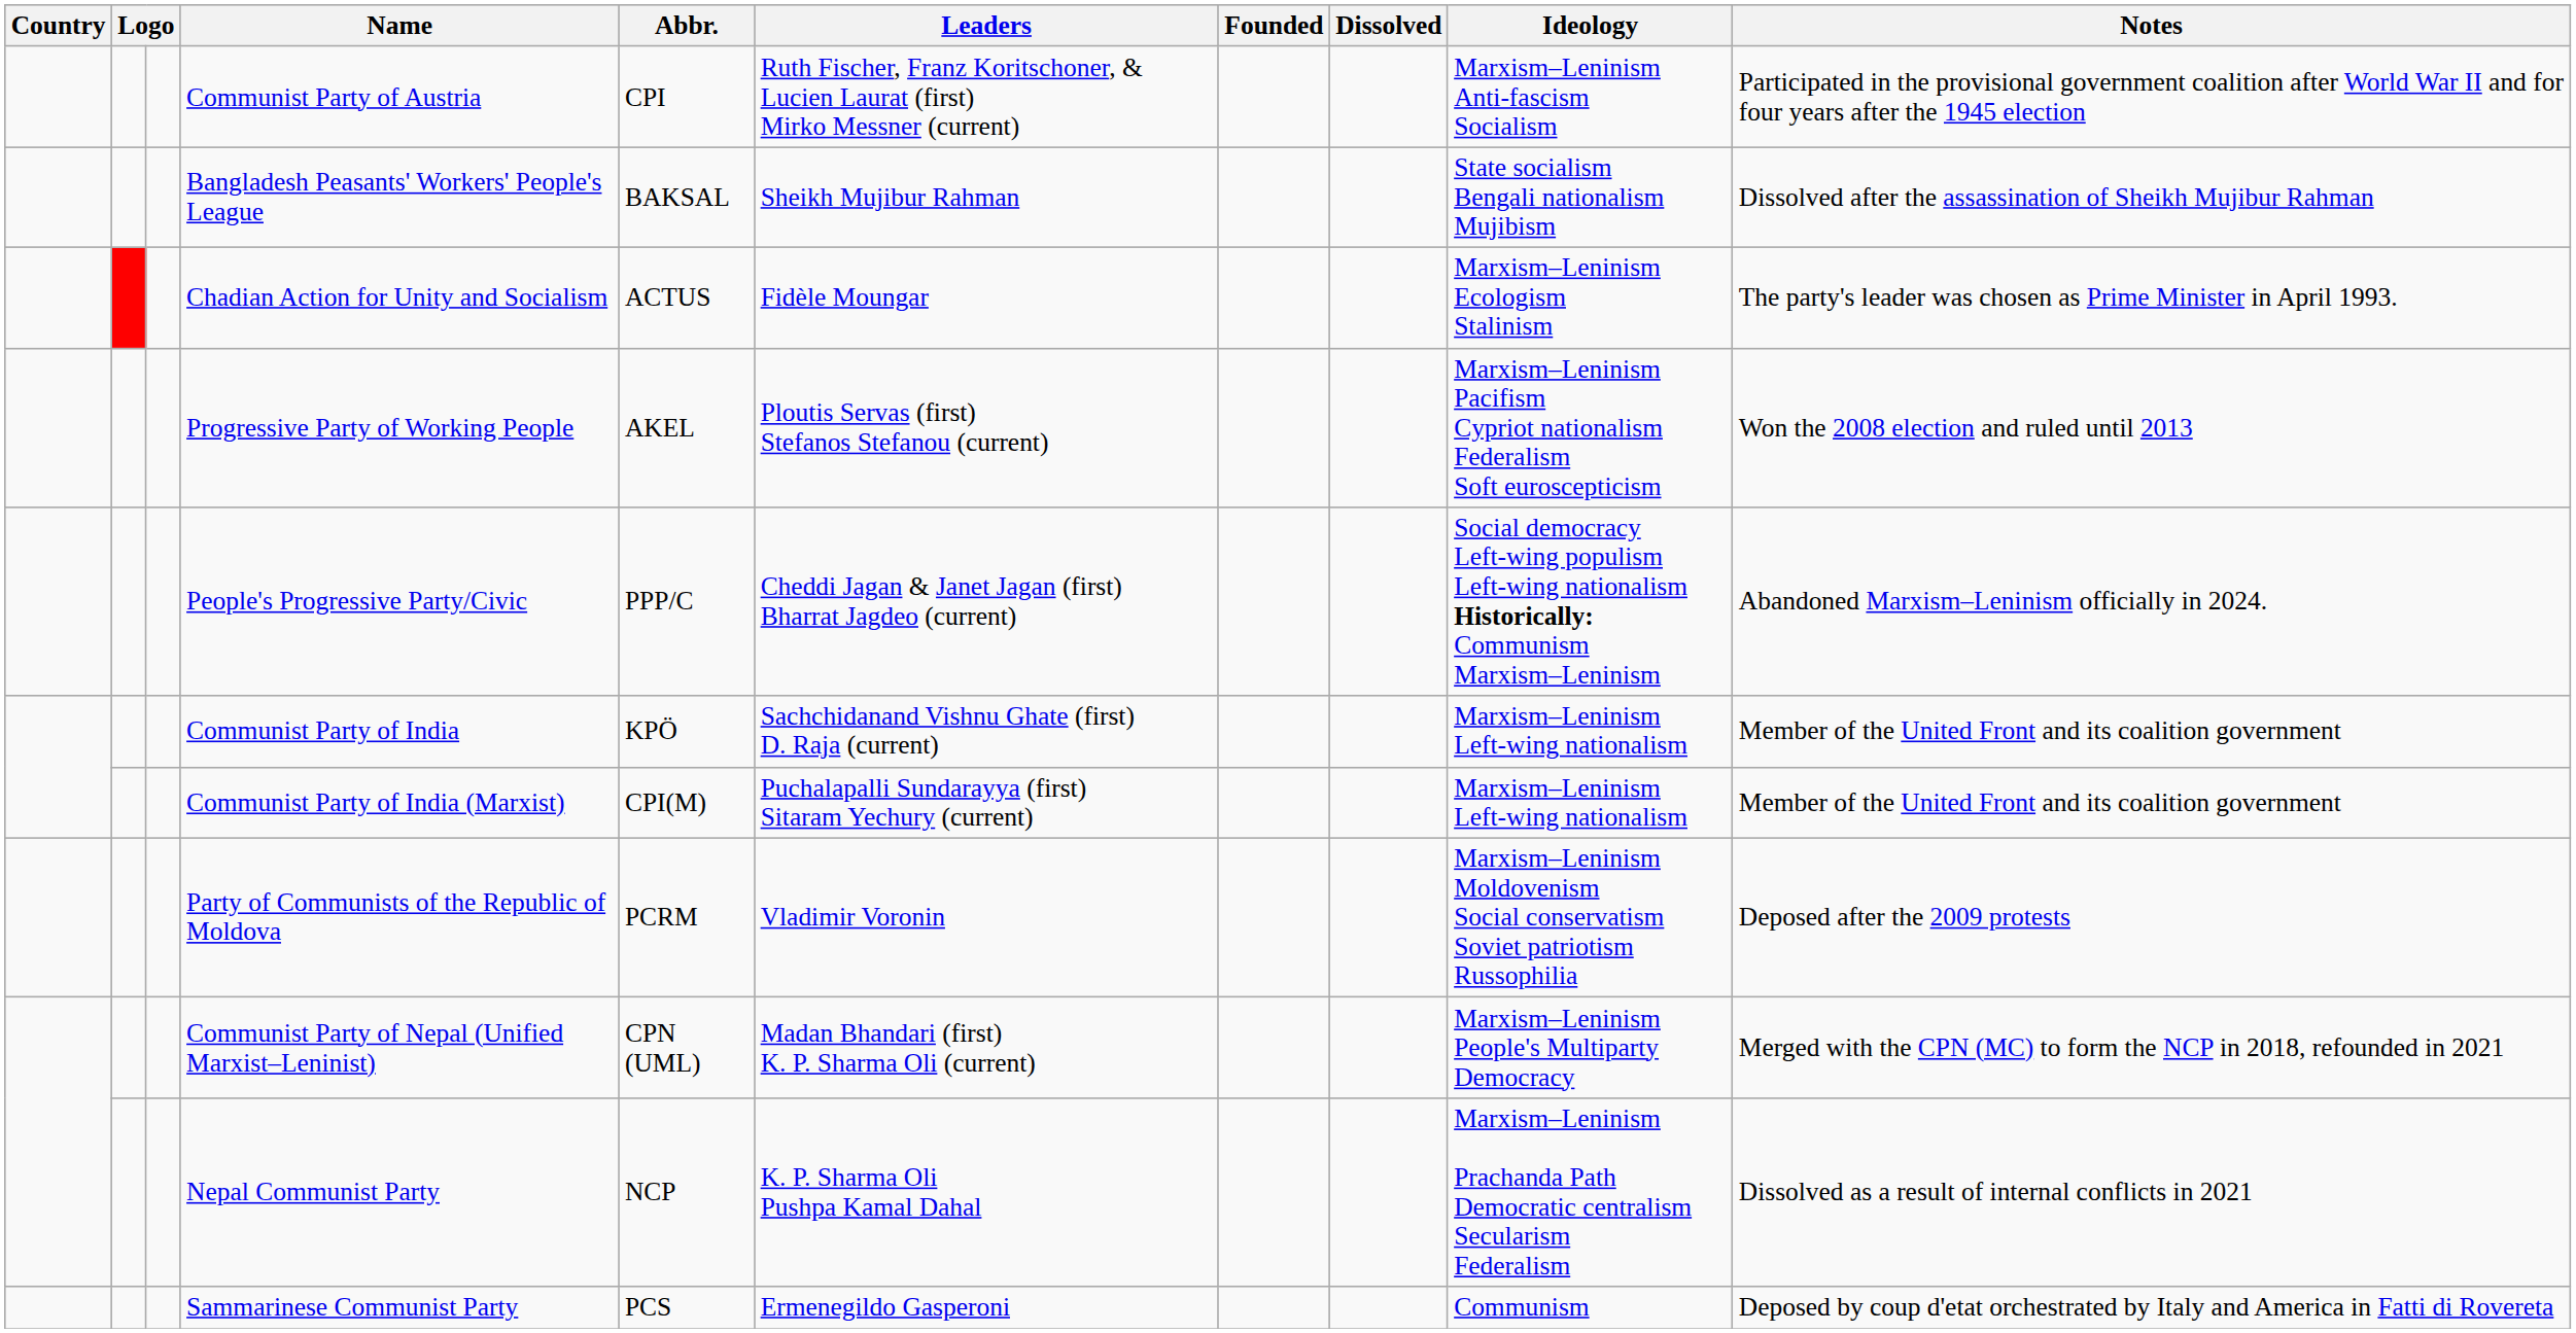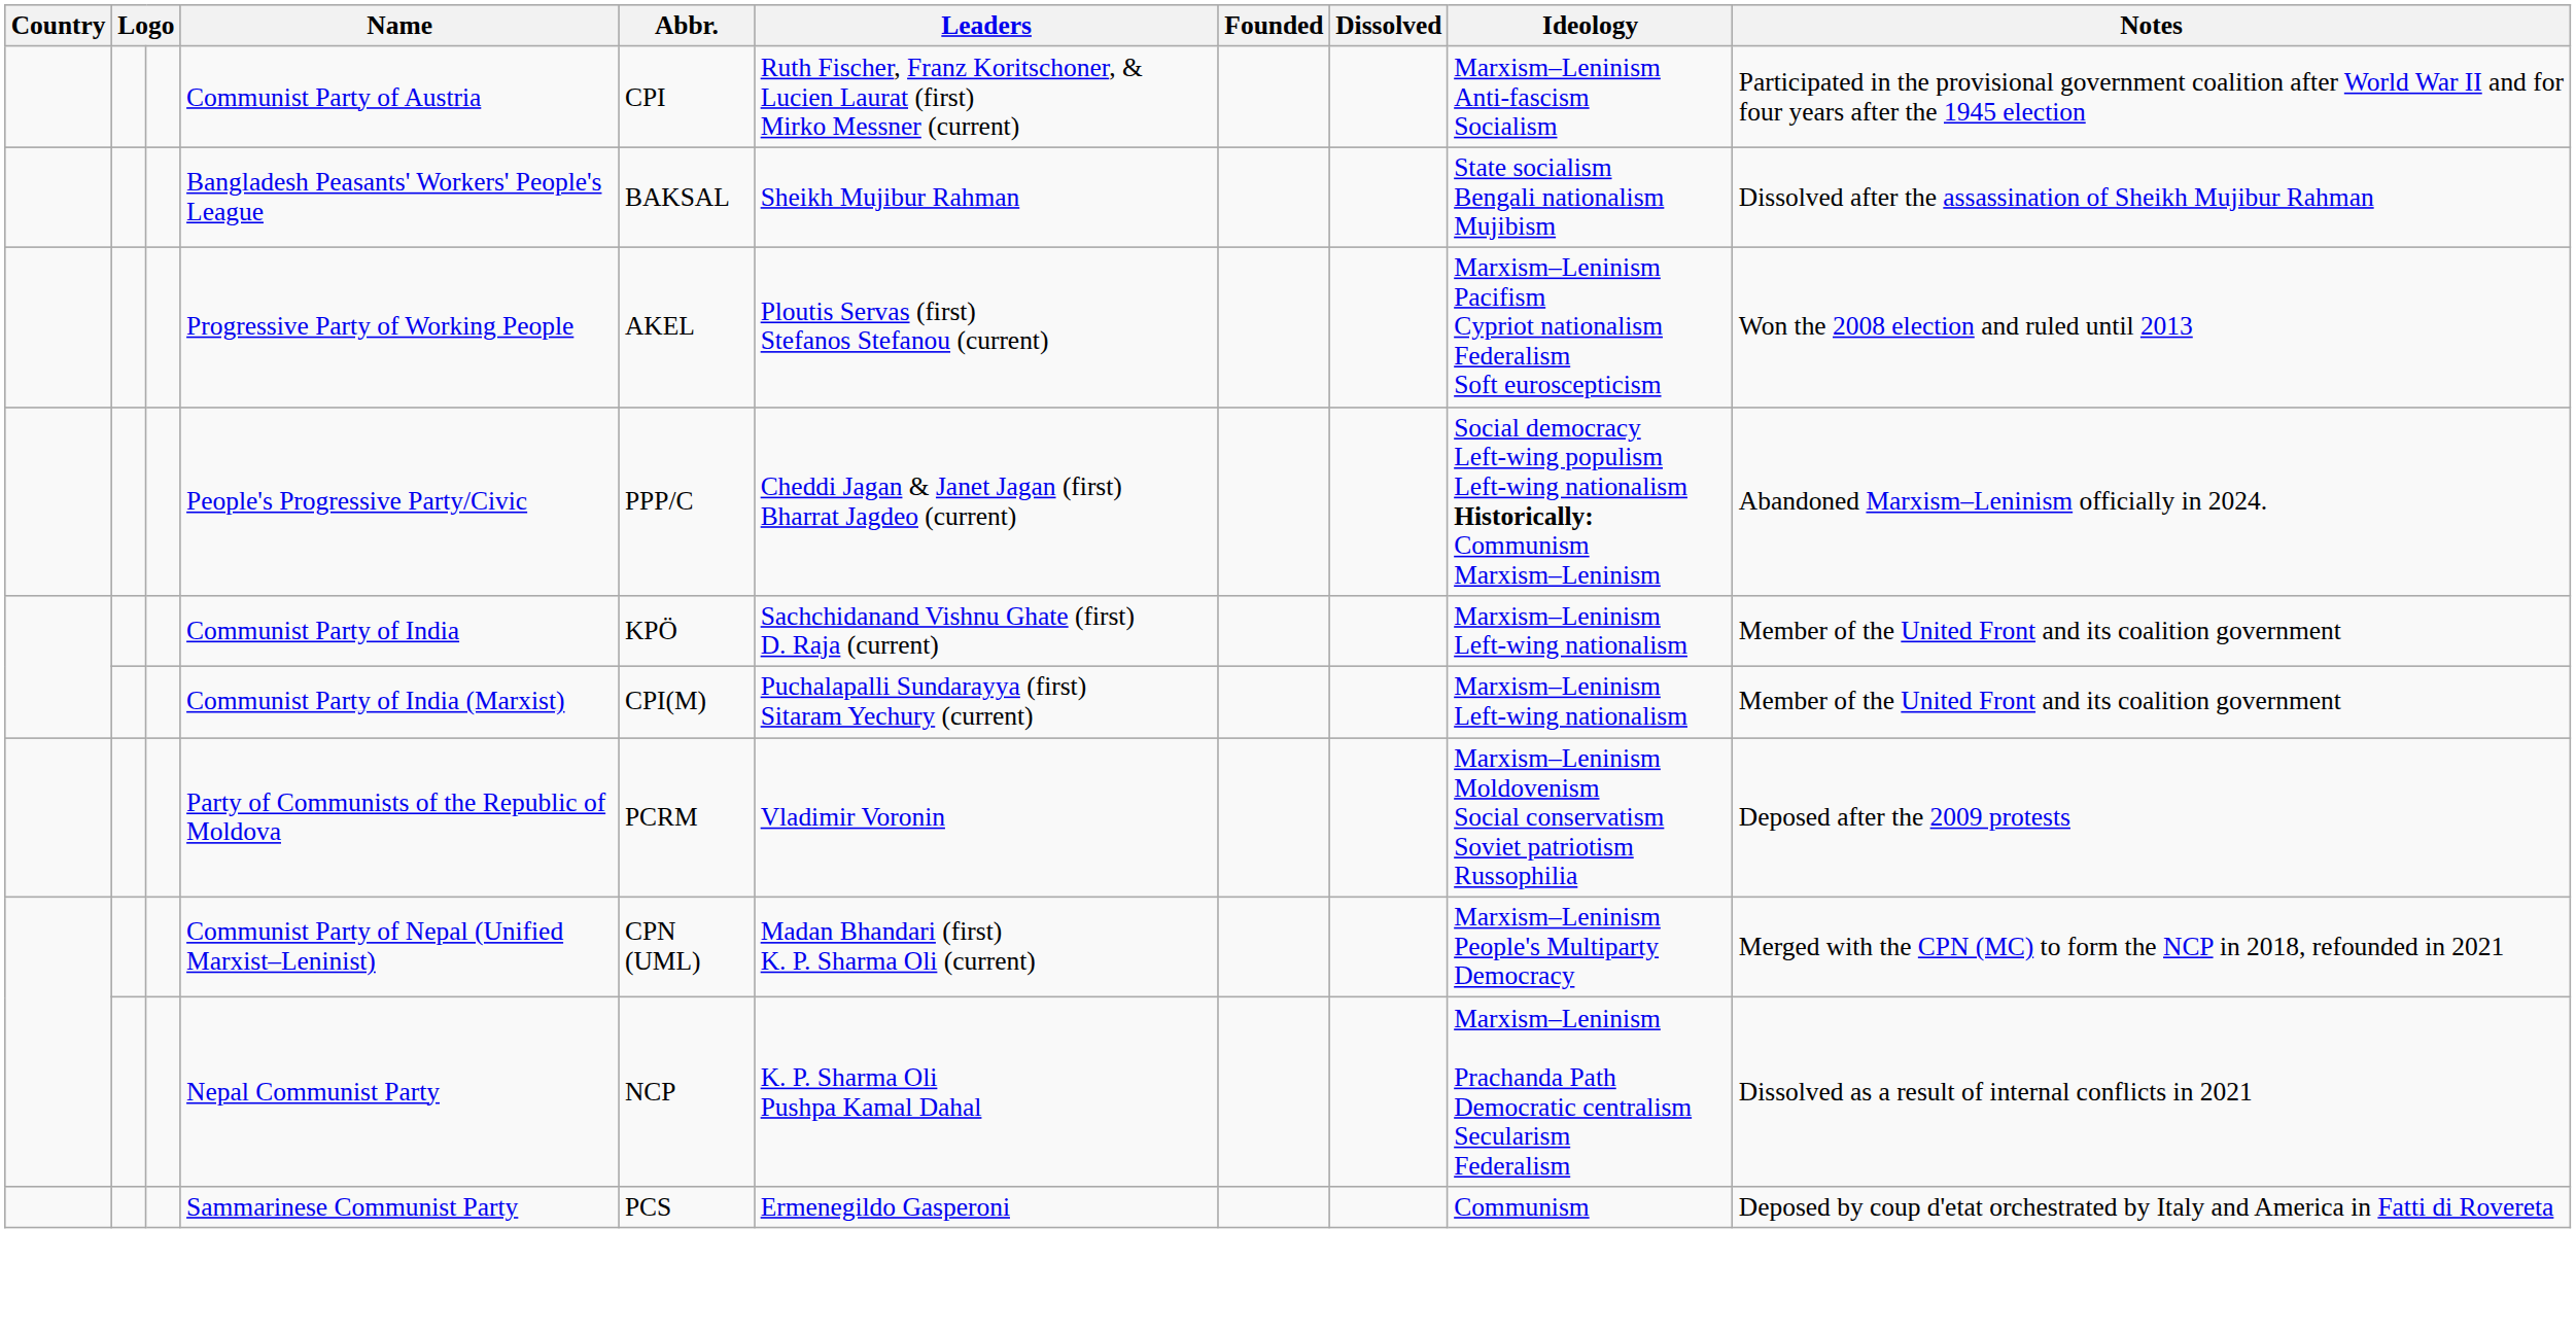- row: Chadian Action for Unity and Socialism | ACTUS | Fidèle Moungar | Marxism–Leninism Ecologism Stalinism | The party's leader was chosen as Prime Minister in April 1993.
